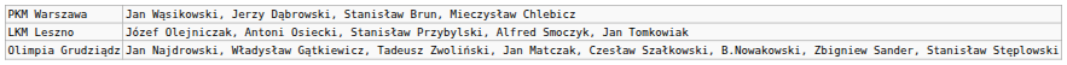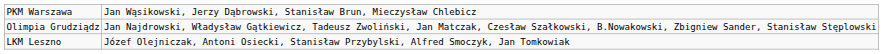rows swapped: LKM Leszno <-> Olimpia Grudziądz
